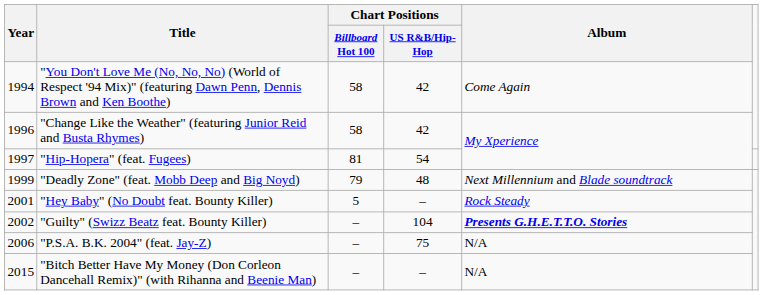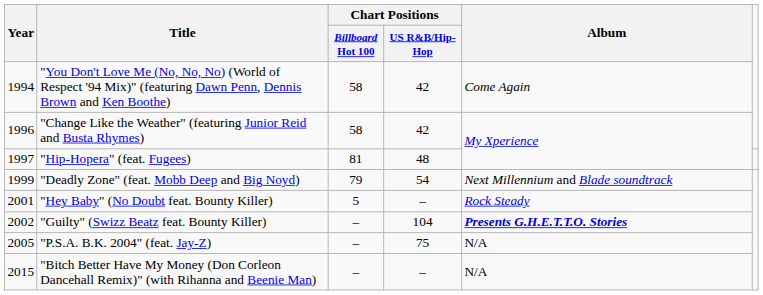"Hip-Hopera" (feat. Fugees) | Chart Positions / US R&B/Hip-Hop: 54 -> 48
"Deadly Zone" (feat. Mobb Deep and Big Noyd) | Chart Positions / US R&B/Hip-Hop: 48 -> 54
"P.S.A. B.K. 2004" (feat. Jay-Z) | Year: 2006 -> 2005
